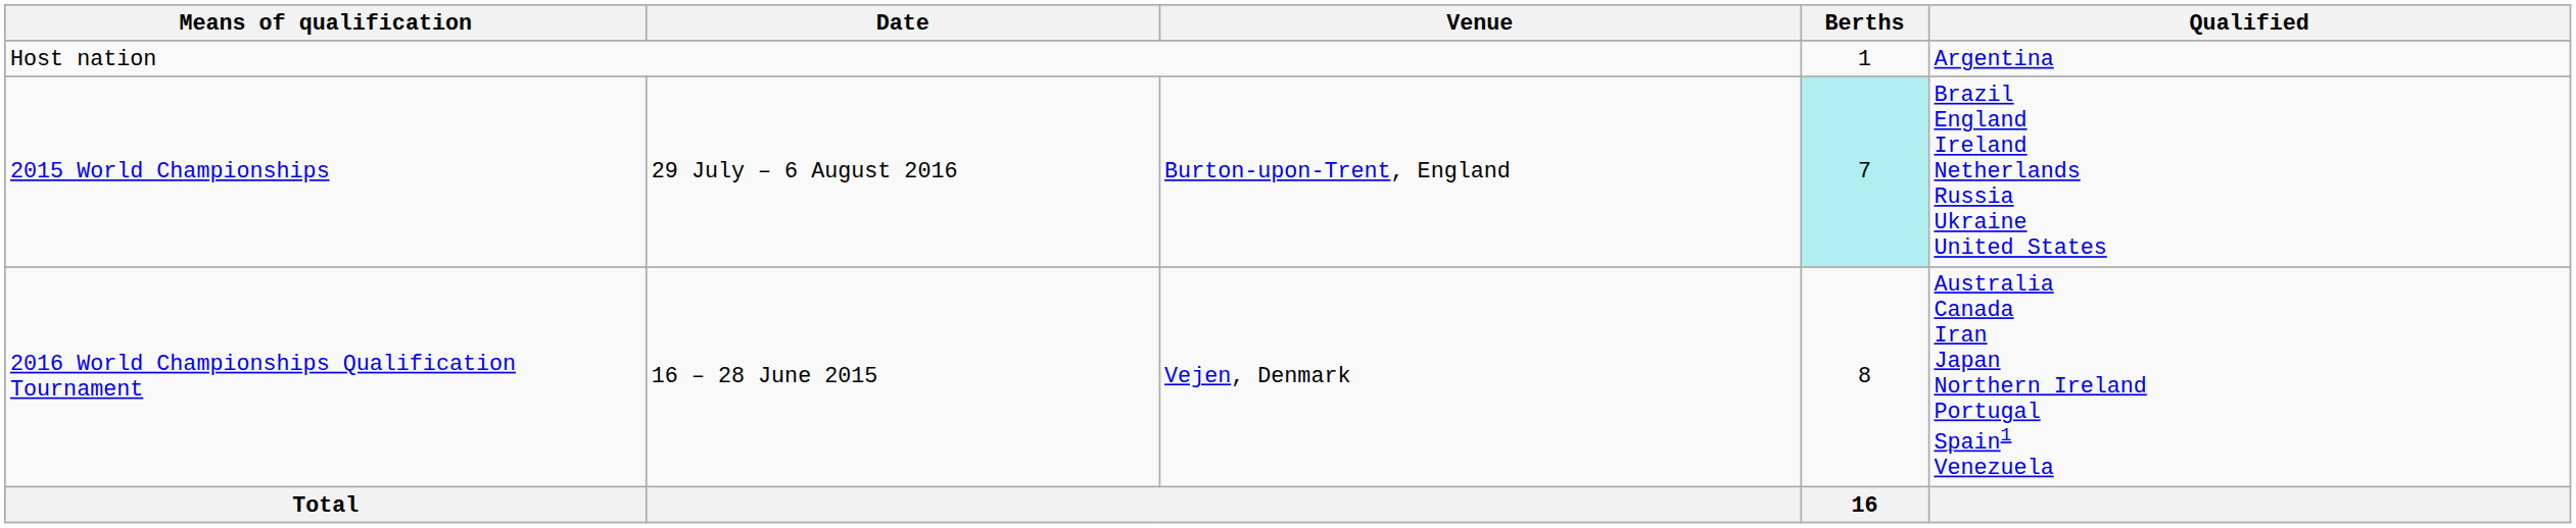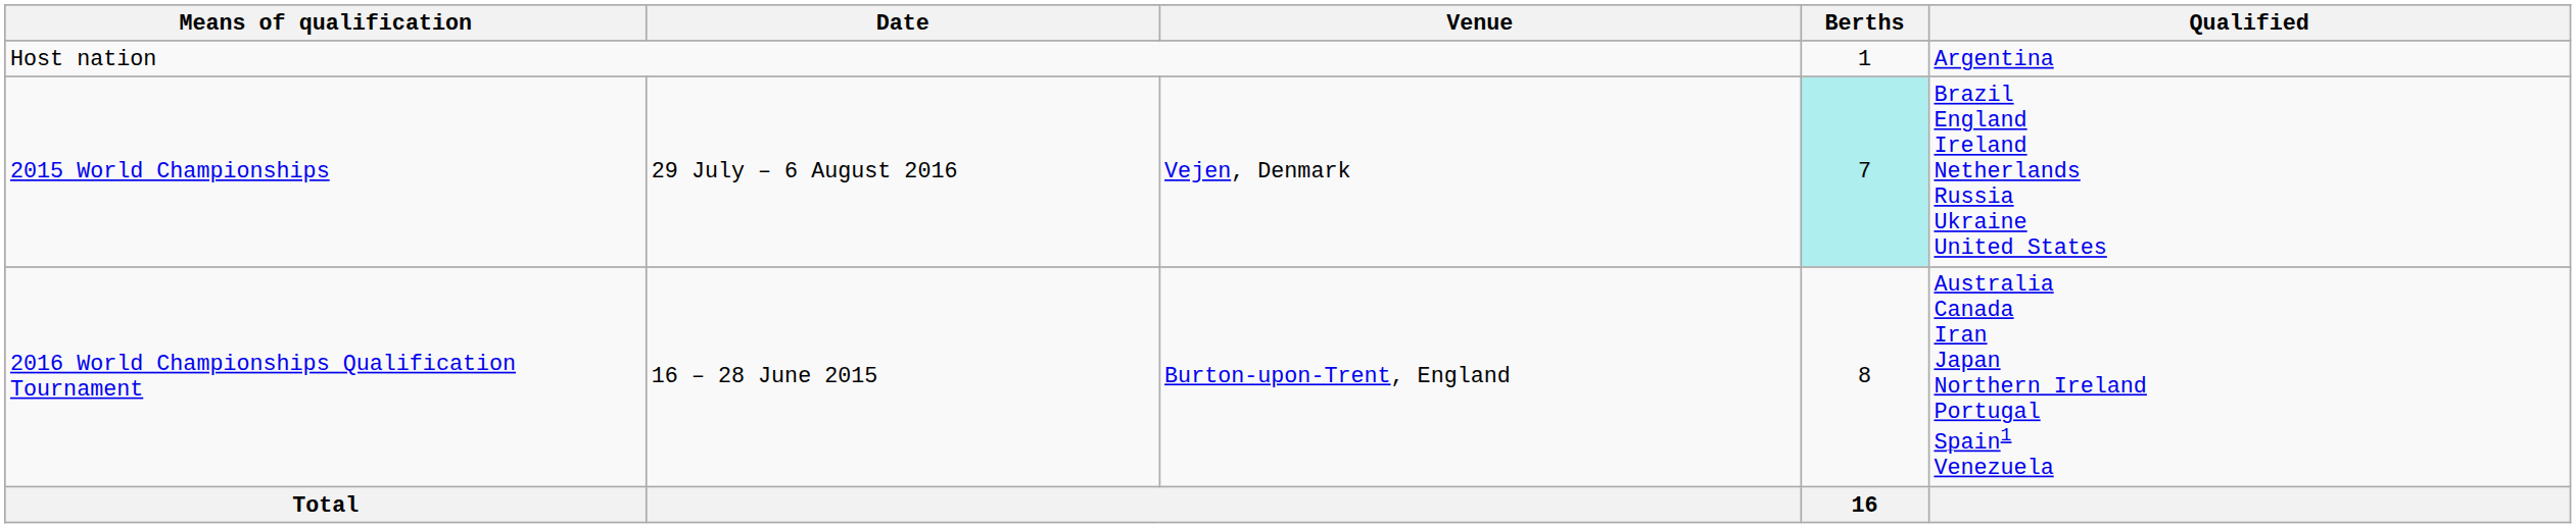2015 World Championships | Venue: Burton-upon-Trent, England -> Vejen, Denmark
2016 World Championships Qualification Tournament | Venue: Vejen, Denmark -> Burton-upon-Trent, England
